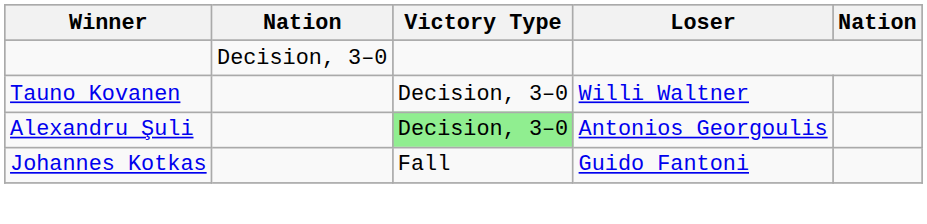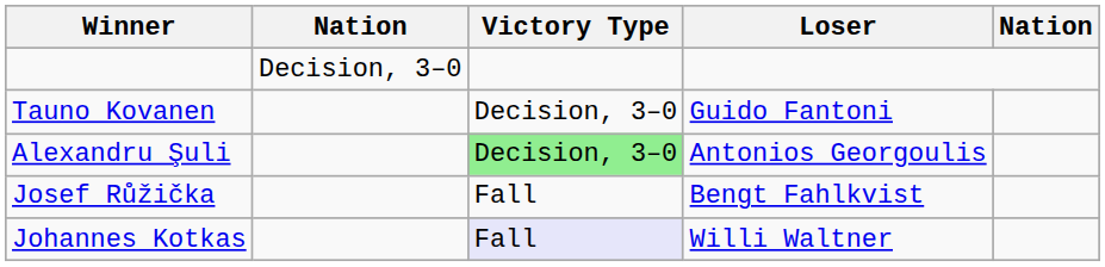Tauno Kovanen | Loser: Willi Waltner -> Guido Fantoni
+ row: Josef Růžička | Fall | Bengt Fahlkvist
Johannes Kotkas | Victory Type: no background -> lavender background
Johannes Kotkas | Loser: Guido Fantoni -> Willi Waltner
